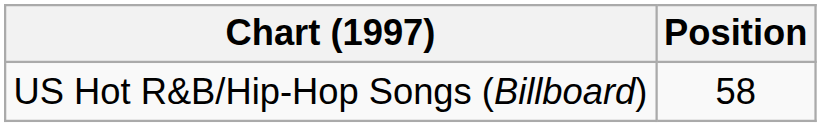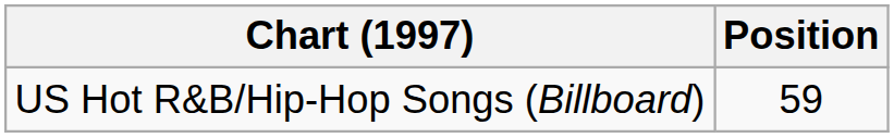US Hot R&B/Hip-Hop Songs (Billboard) | Position: 58 -> 59
